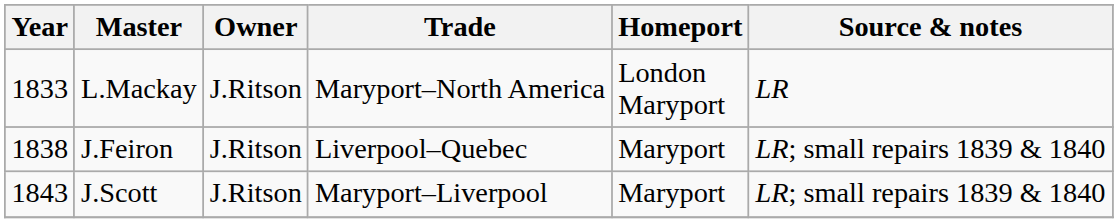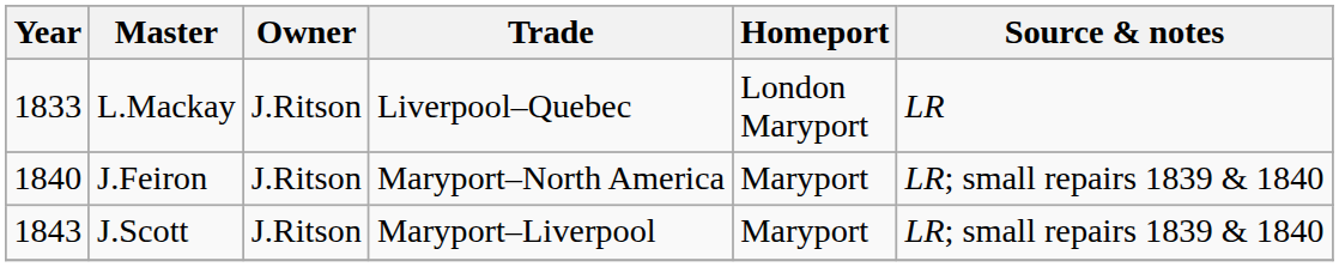L.Mackay | Trade: Maryport–North America -> Liverpool–Quebec
J.Feiron | Year: 1838 -> 1840
J.Feiron | Trade: Liverpool–Quebec -> Maryport–North America
